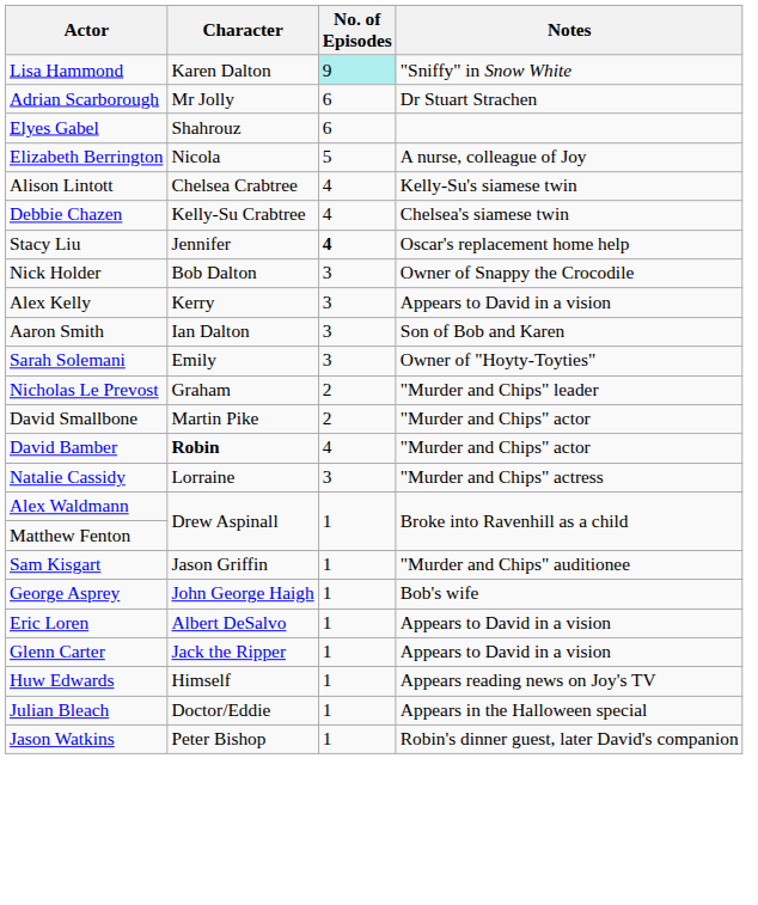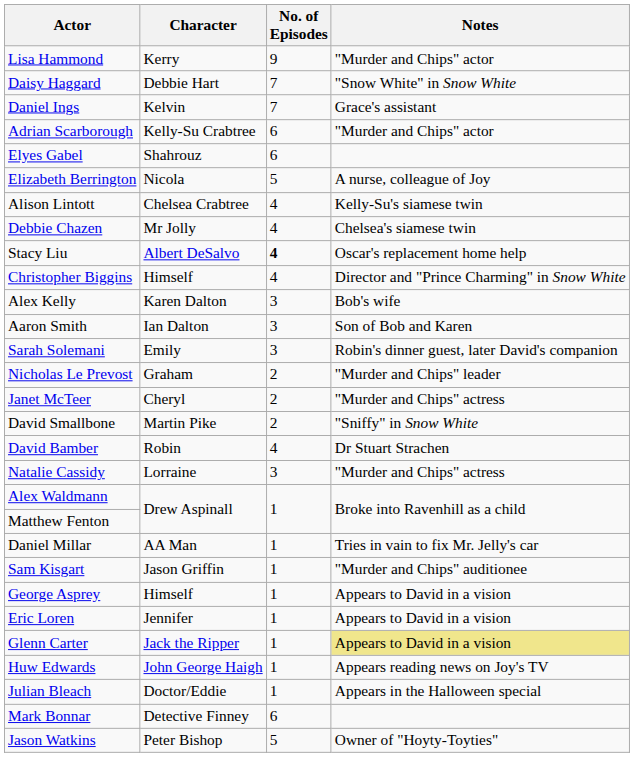Lisa Hammond | Character: Karen Dalton -> Kerry
Lisa Hammond | No. of Episodes: paleturquoise background -> no background
Lisa Hammond | Notes: "Sniffy" in Snow White -> "Murder and Chips" actor
+ row: Daisy Haggard | Debbie Hart | 7 | "Snow White" in Snow White
+ row: Daniel Ings | Kelvin | 7 | Grace's assistant
Adrian Scarborough | Character: Mr Jolly -> Kelly-Su Crabtree
Adrian Scarborough | Notes: Dr Stuart Strachen -> "Murder and Chips" actor
Debbie Chazen | Character: Kelly-Su Crabtree -> Mr Jolly
Stacy Liu | Character: Jennifer -> Albert DeSalvo
+ row: Christopher Biggins | Himself | 4 | Director and "Prince Charming" in Snow White
- row: Nick Holder | Bob Dalton | 3 | Owner of Snappy the Crocodile
Alex Kelly | Character: Kerry -> Karen Dalton
Alex Kelly | Notes: Appears to David in a vision -> Bob's wife
Sarah Solemani | Notes: Owner of "Hoyty-Toyties" -> Robin's dinner guest, later David's companion
+ row: Janet McTeer | Cheryl | 2 | "Murder and Chips" actress
David Smallbone | Notes: "Murder and Chips" actor -> "Sniffy" in Snow White
David Bamber | Character: bold -> normal
David Bamber | Notes: "Murder and Chips" actor -> Dr Stuart Strachen
+ row: Daniel Millar | AA Man | 1 | Tries in vain to fix Mr. Jelly's car
George Asprey | Character: John George Haigh -> Himself
George Asprey | Notes: Bob's wife -> Appears to David in a vision
Eric Loren | Character: Albert DeSalvo -> Jennifer
Glenn Carter | Notes: no background -> khaki background
Huw Edwards | Character: Himself -> John George Haigh
+ row: Mark Bonnar | Detective Finney | 6
Jason Watkins | No. of Episodes: 1 -> 5
Jason Watkins | Notes: Robin's dinner guest, later David's companion -> Owner of "Hoyty-Toyties"
